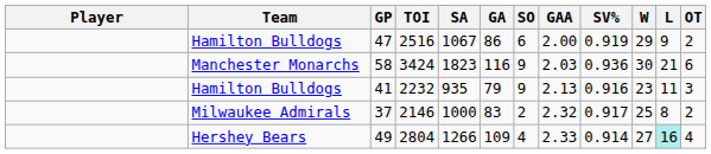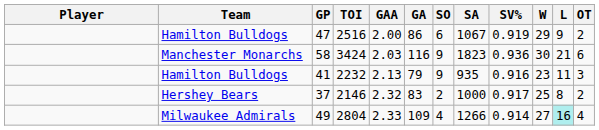columns swapped: SA <-> GAA
37 | Team: Milwaukee Admirals -> Hershey Bears
49 | Team: Hershey Bears -> Milwaukee Admirals
